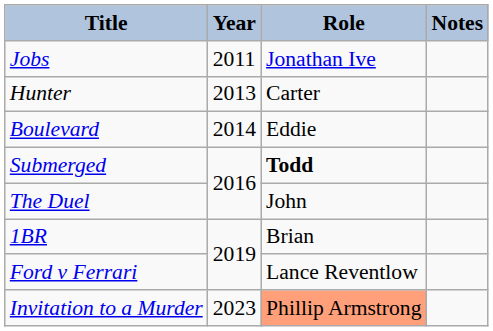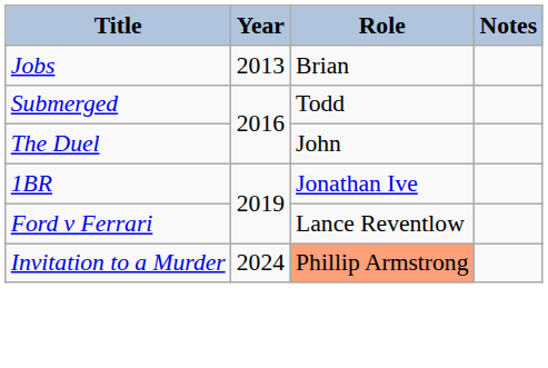Jobs | Year: 2011 -> 2013
Jobs | Role: Jonathan Ive -> Brian
- row: Hunter | 2013 | Carter
- row: Boulevard | 2014 | Eddie
Submerged | Role: bold -> normal
1BR | Role: Brian -> Jonathan Ive
Invitation to a Murder | Year: 2023 -> 2024
